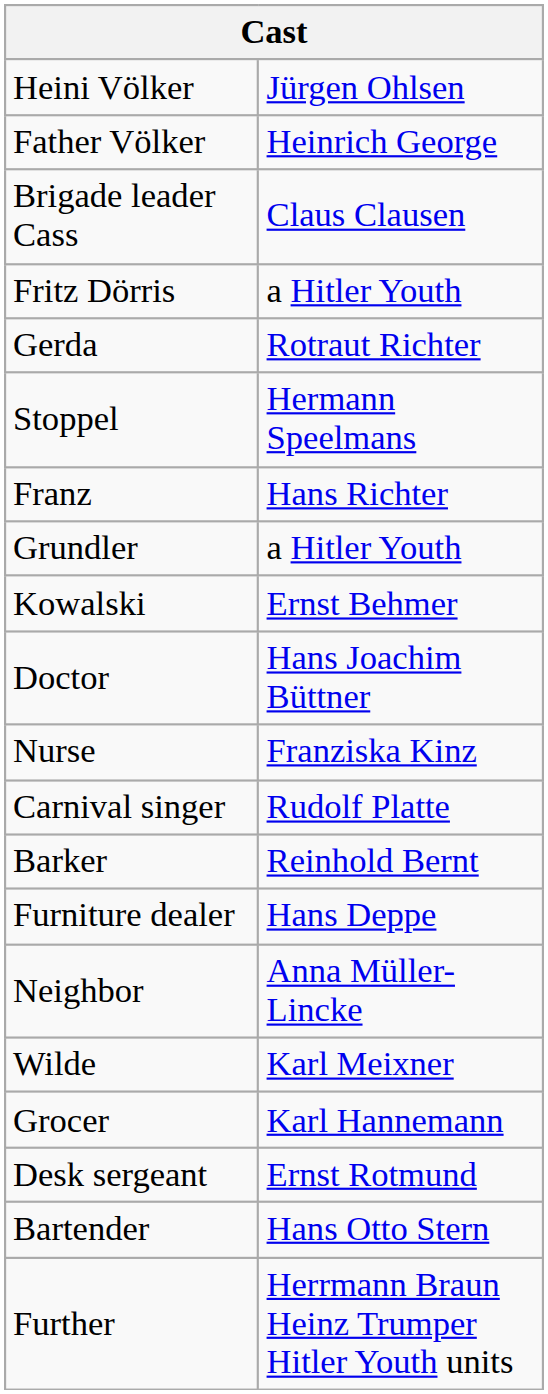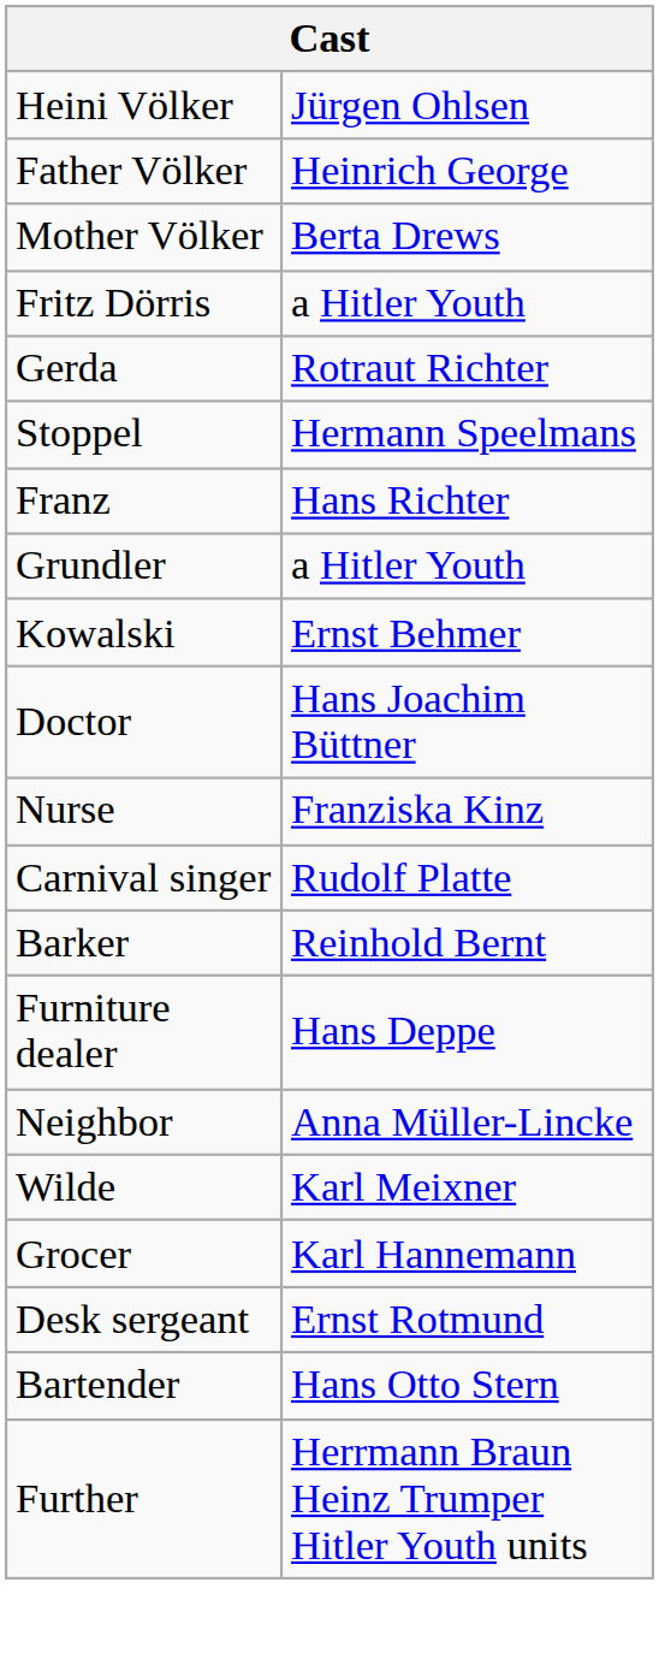+ row: Mother Völker | Berta Drews
- row: Brigade leader Cass | Claus Clausen
